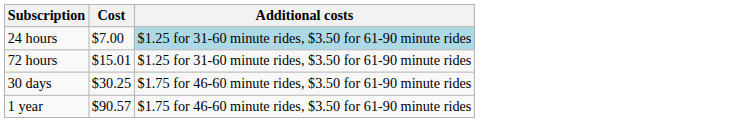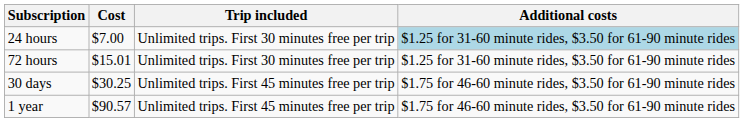+ column: Trip included | Unlimited trips. First 30 minutes free per trip | Unlimited trips. First 30 minutes free per trip | Unlimited trips. First 45 minutes free per trip | Unlimited trips. First 45 minutes free per trip
